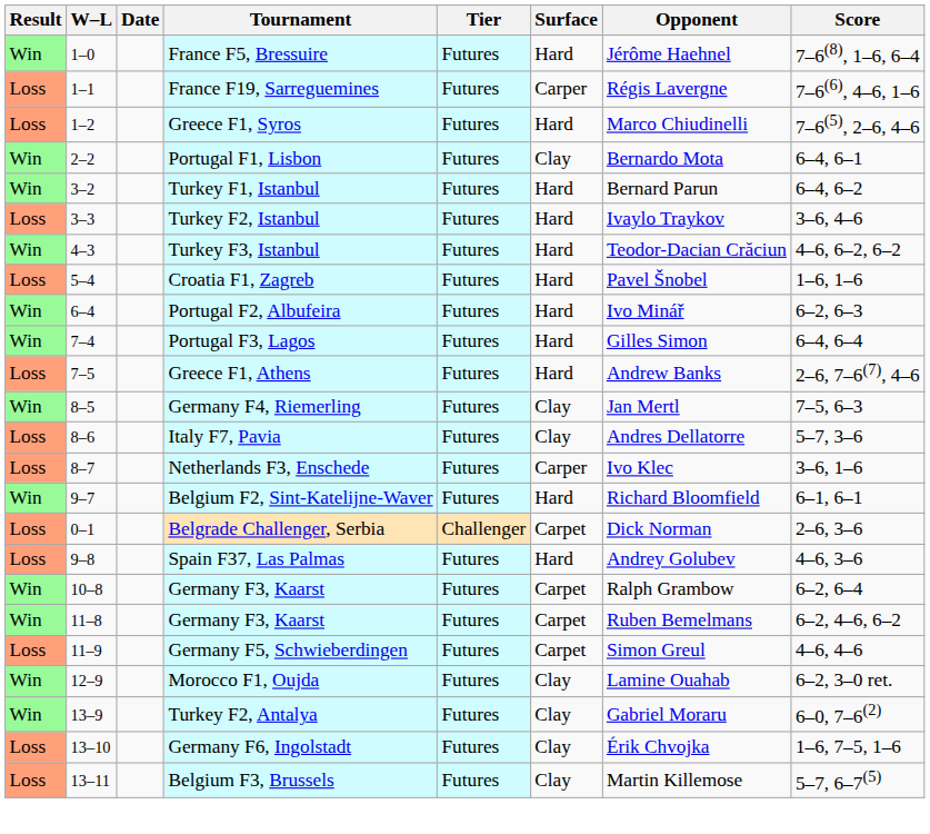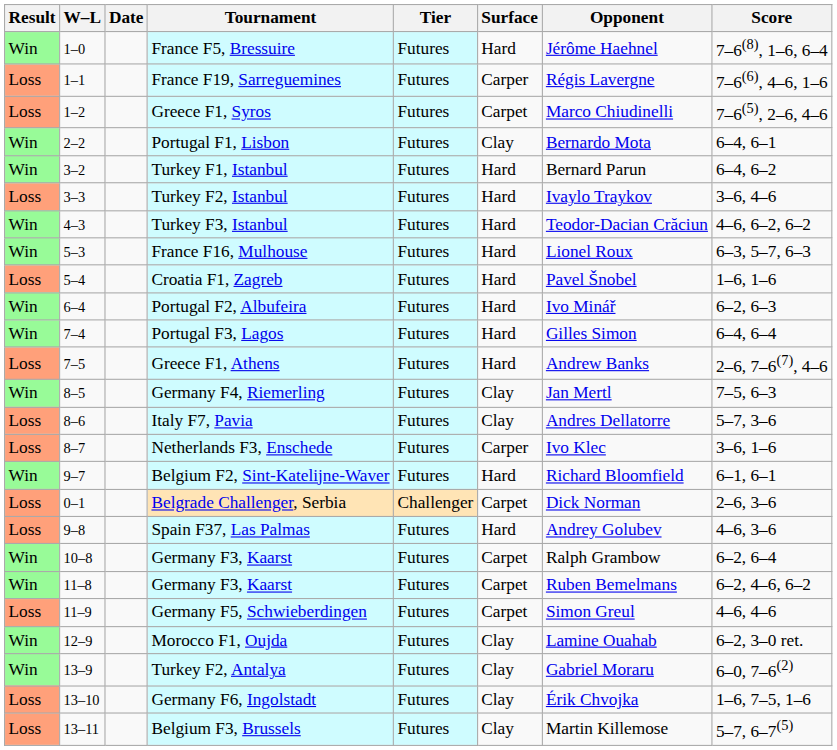Greece F1, Syros | Surface: Hard -> Carpet
+ row: Win | 5–3 | France F16, Mulhouse | Futures | Hard | Lionel Roux | 6–3, 5–7, 6–3
